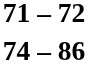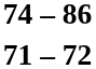rows swapped: 71 – 72 <-> 74 – 86
